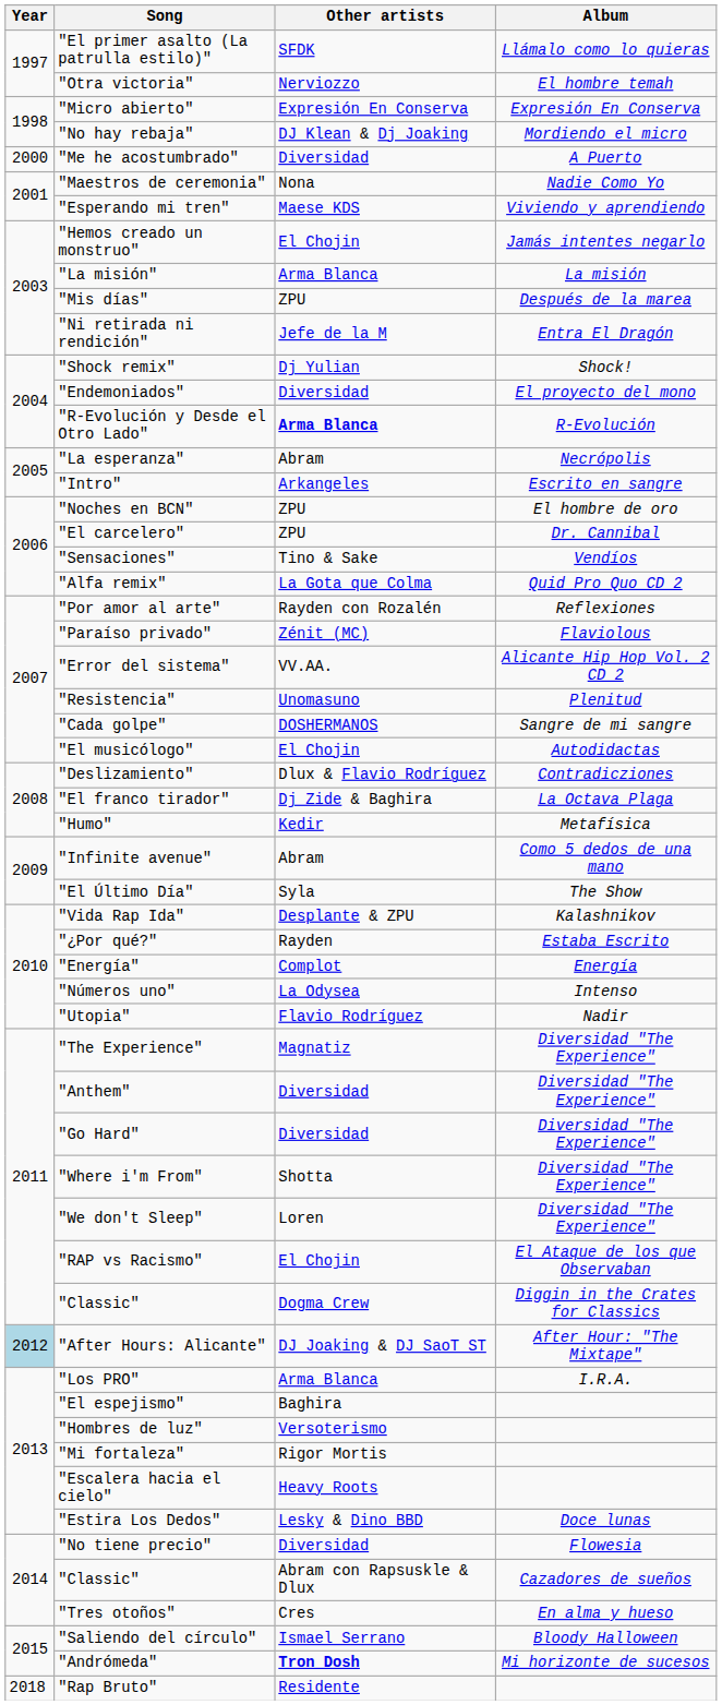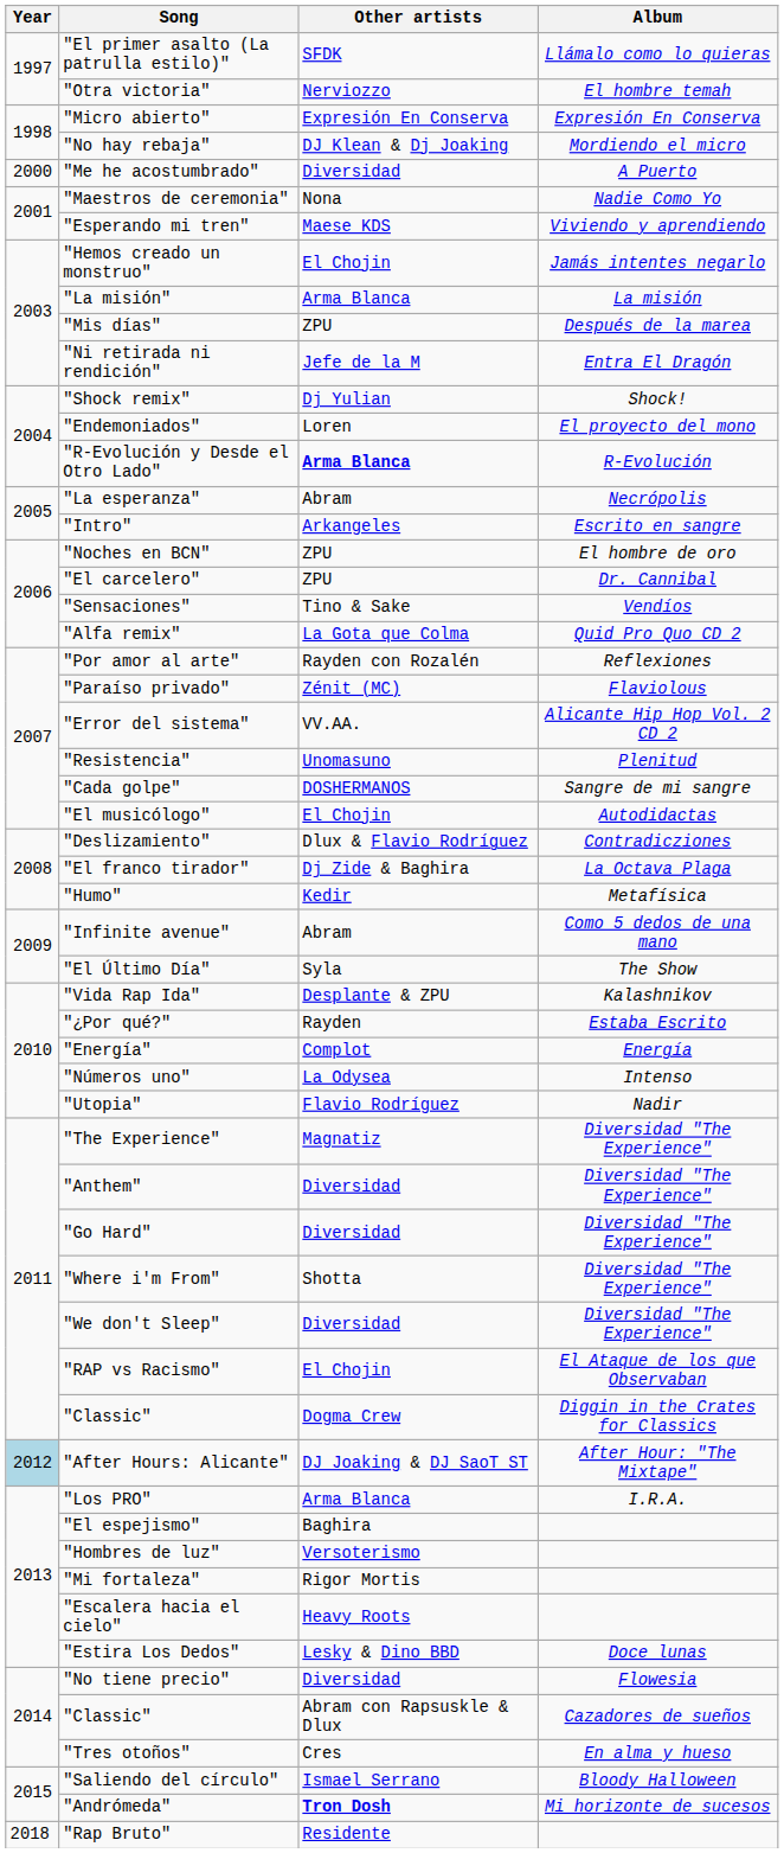"Endemoniados" | Other artists: Diversidad -> Loren
"We don't Sleep" | Other artists: Loren -> Diversidad
